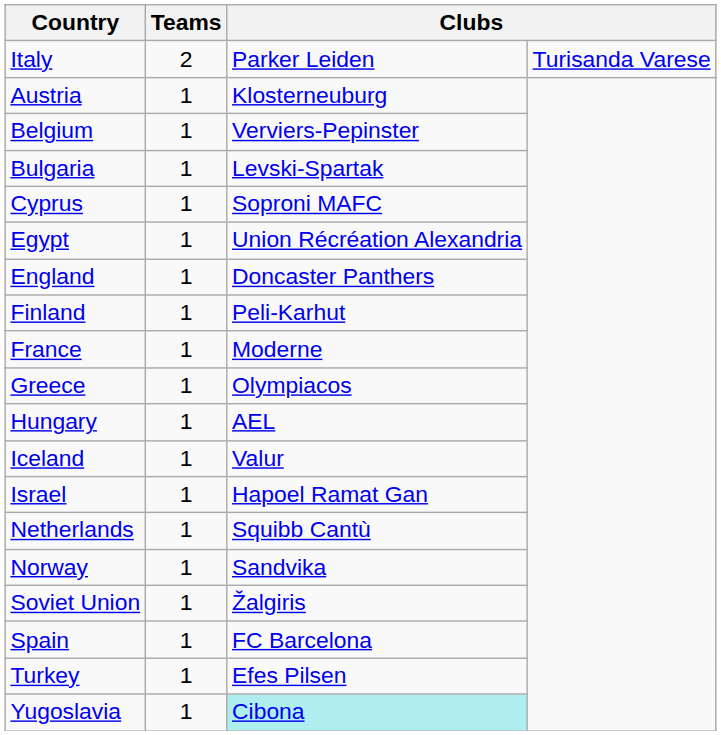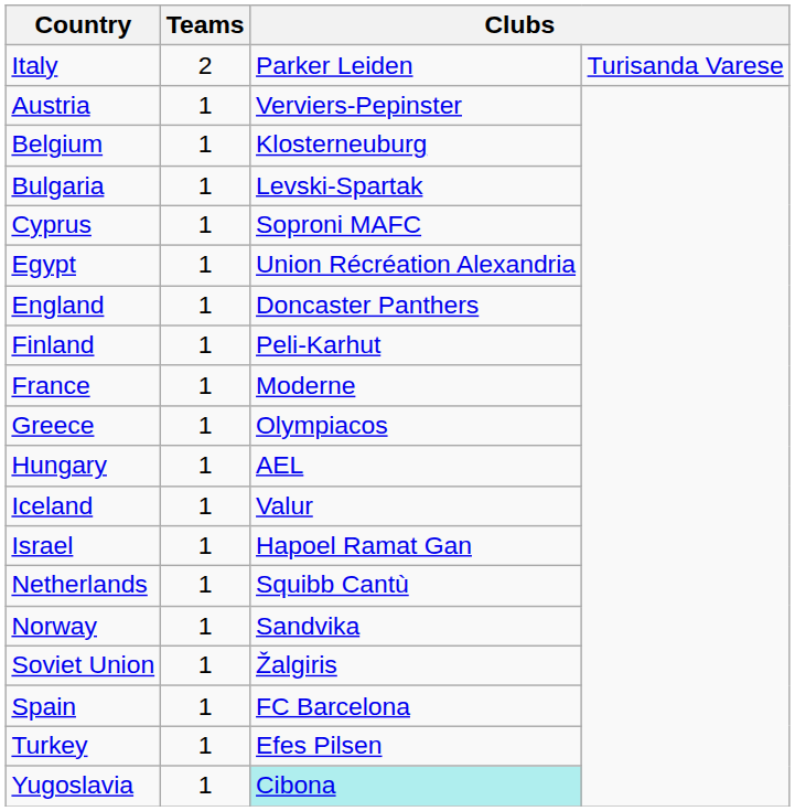Austria | column 3: Klosterneuburg -> Verviers-Pepinster
Belgium | column 3: Verviers-Pepinster -> Klosterneuburg
